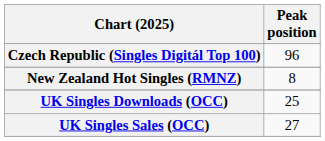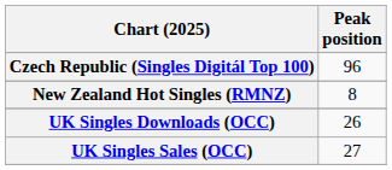UK Singles Downloads (OCC) | Peak position: 25 -> 26
